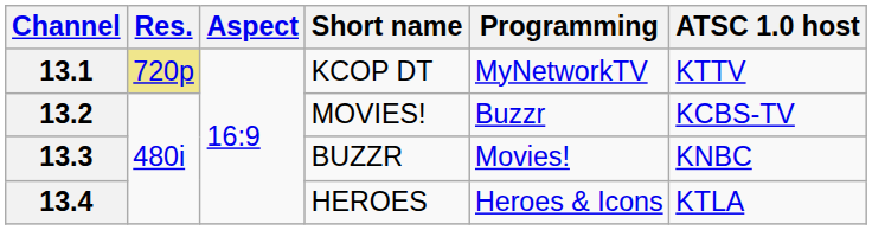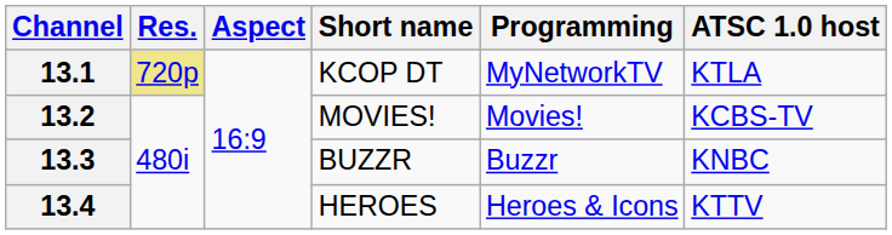13.1 | ATSC 1.0 host: KTTV -> KTLA
13.2 | Programming: Buzzr -> Movies!
13.3 | Programming: Movies! -> Buzzr
13.4 | ATSC 1.0 host: KTLA -> KTTV
